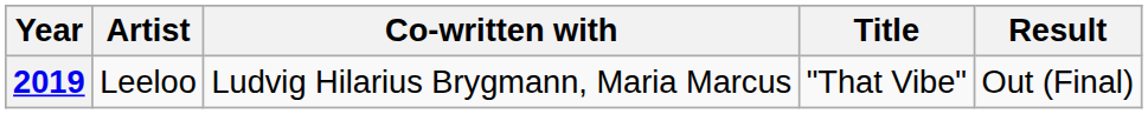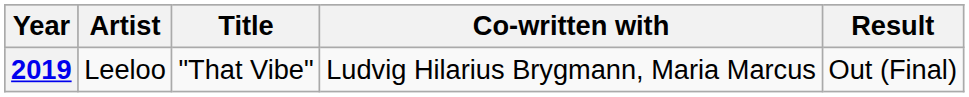columns swapped: Title <-> Co-written with
